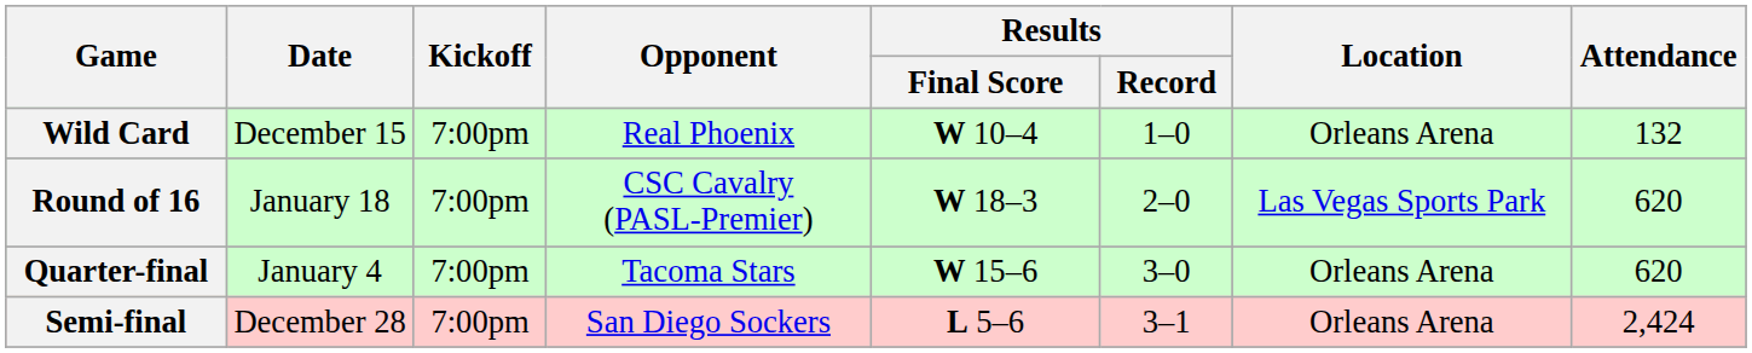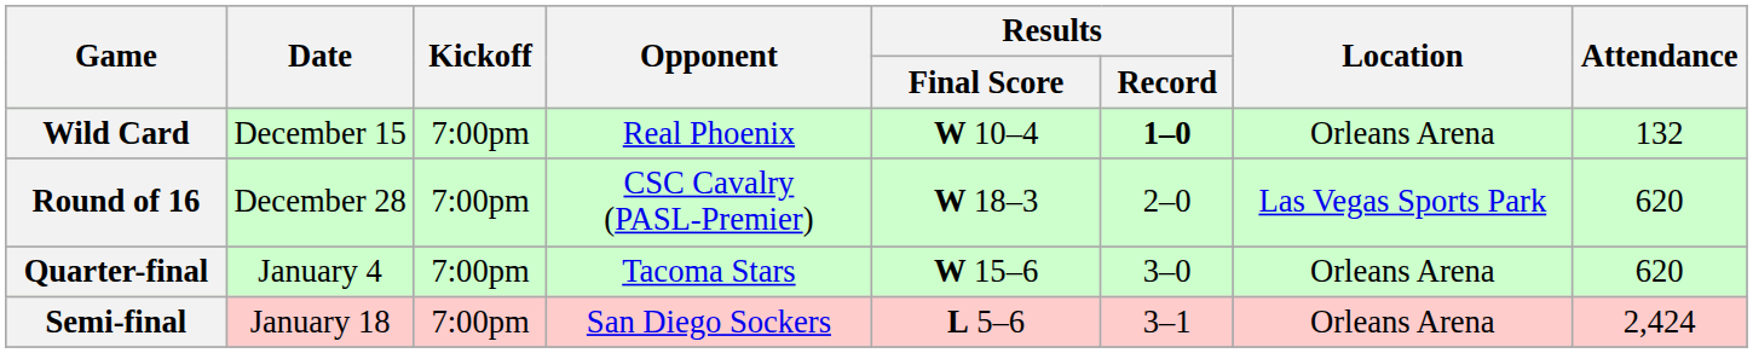Wild Card | Results / Record: normal -> bold
Round of 16 | Date: January 18 -> December 28
Semi-final | Date: December 28 -> January 18
